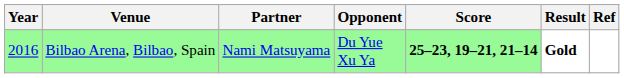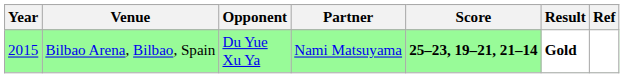columns swapped: Partner <-> Opponent
Bilbao Arena, Bilbao, Spain | Year: 2016 -> 2015
